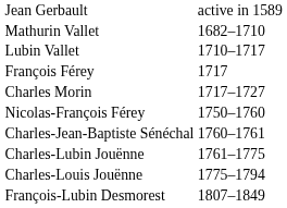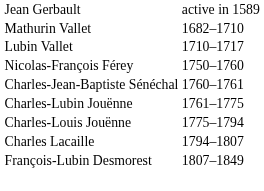- row: François Férey | 1717
- row: Charles Morin | 1717–1727
+ row: Charles Lacaille | 1794–1807
